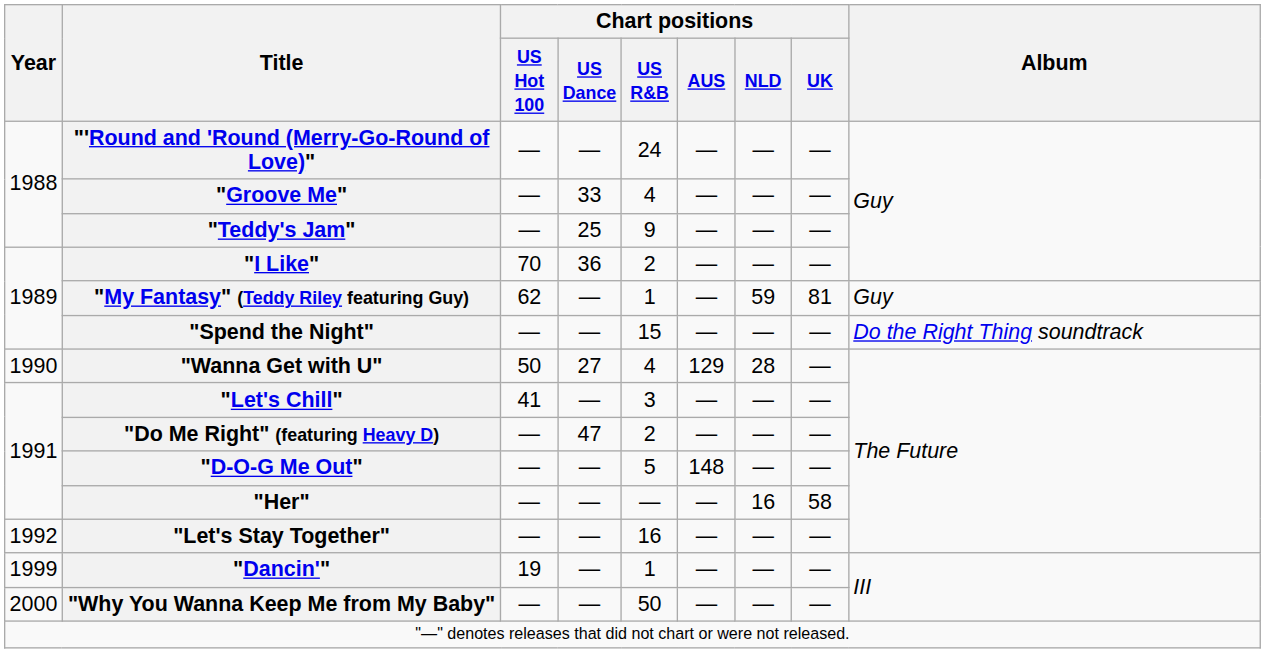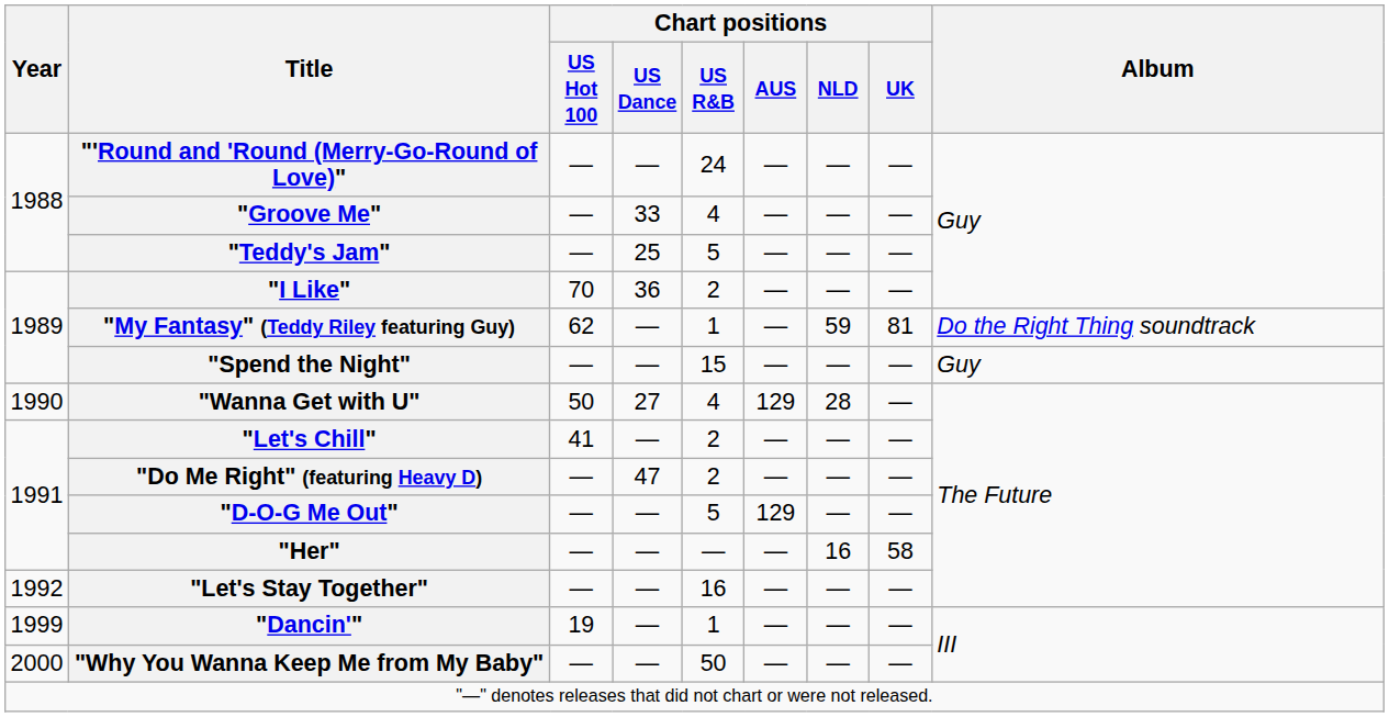"Teddy's Jam" | Chart positions / US R&B: 9 -> 5
"My Fantasy" (Teddy Riley featuring Guy) | Album: Guy -> Do the Right Thing soundtrack
"Spend the Night" | Album: Do the Right Thing soundtrack -> Guy
"Let's Chill" | Chart positions / US R&B: 3 -> 2
"D-O-G Me Out" | Chart positions / AUS: 148 -> 129
